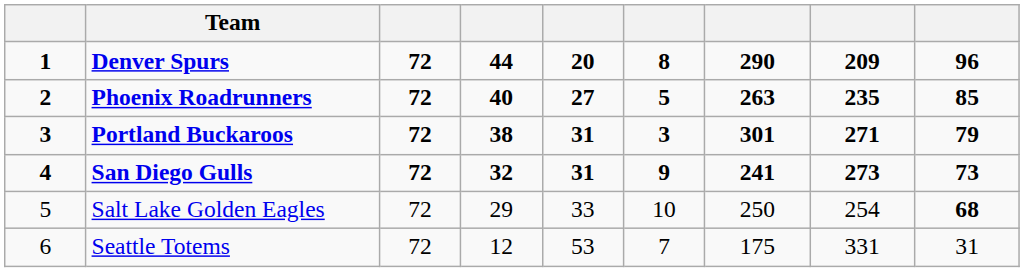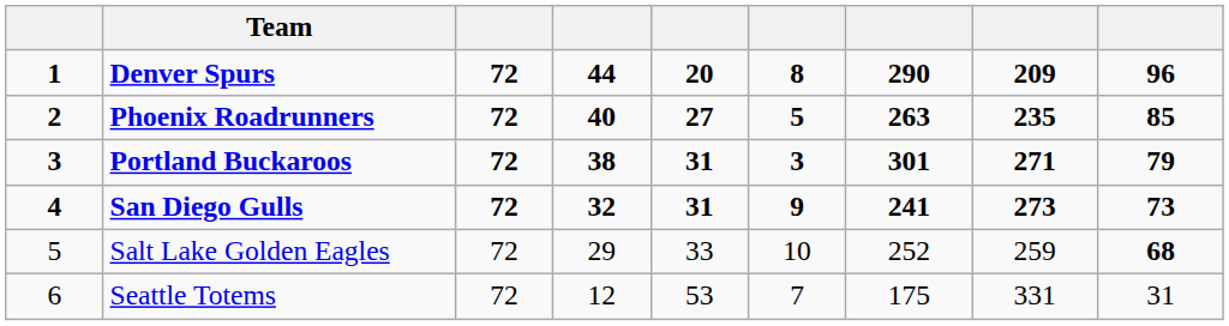Salt Lake Golden Eagles | column 7: 250 -> 252
Salt Lake Golden Eagles | column 8: 254 -> 259
